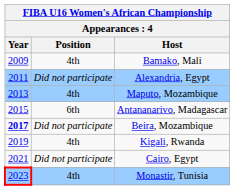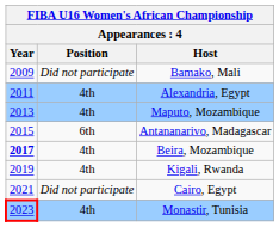Bamako, Mali | Position: 4th -> Did not participate
Alexandria, Egypt | Position: Did not participate -> 4th
Beira, Mozambique | Position: Did not participate -> 4th
